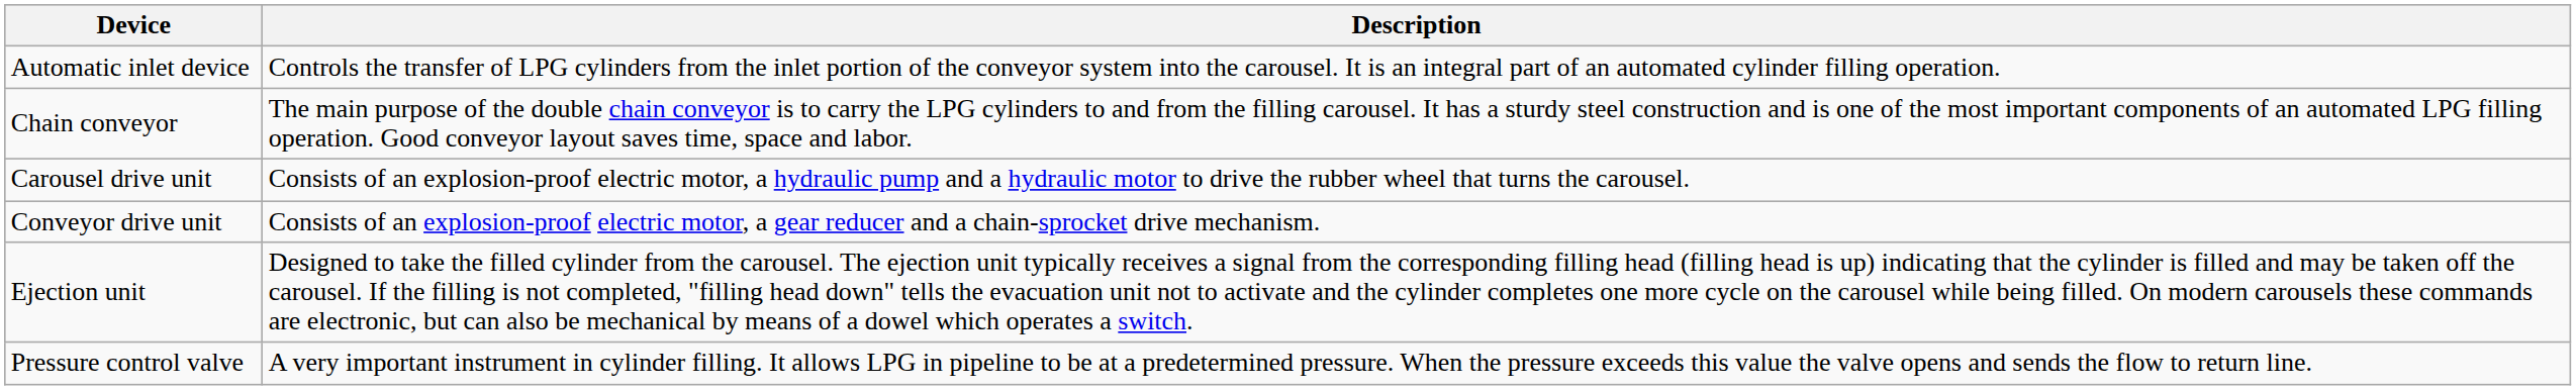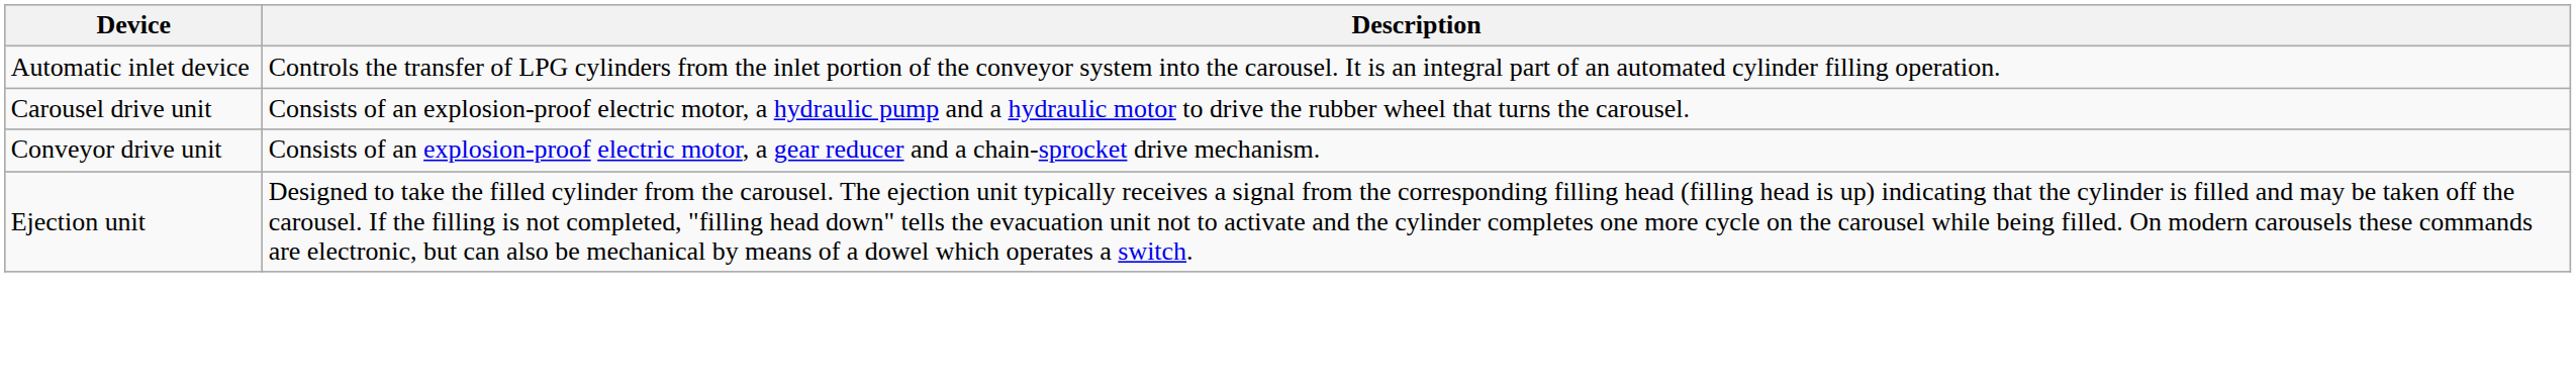- row: Chain conveyor | The main purpose of the double chain conveyor is to carry the LPG cylinders to and from the filling carousel. It has a sturdy steel construction and is one of the most important components of an automated LPG filling operation. Good conveyor layout saves time, space and labor.
- row: Pressure control valve | A very important instrument in cylinder filling. It allows LPG in pipeline to be at a predetermined pressure. When the pressure exceeds this value the valve opens and sends the flow to return line.
